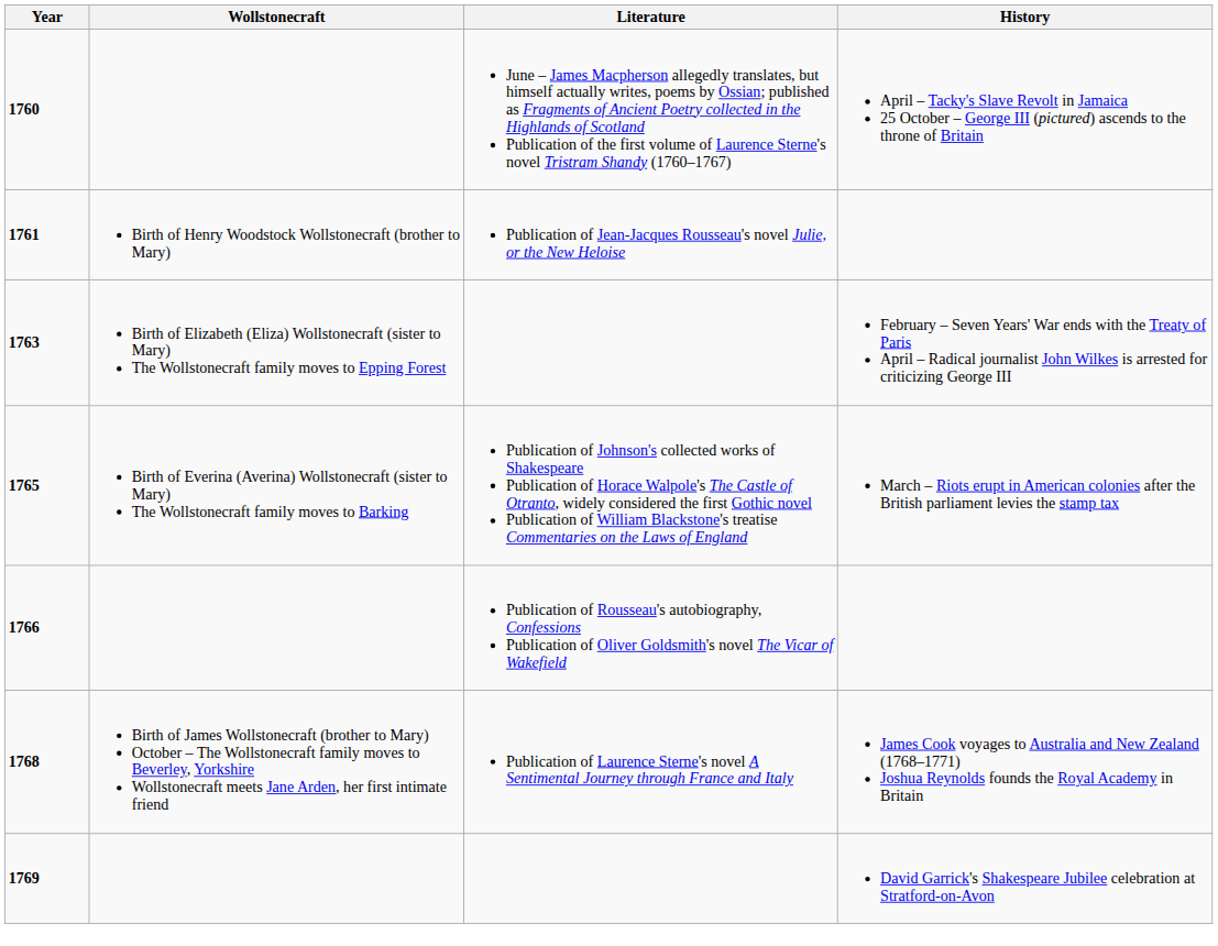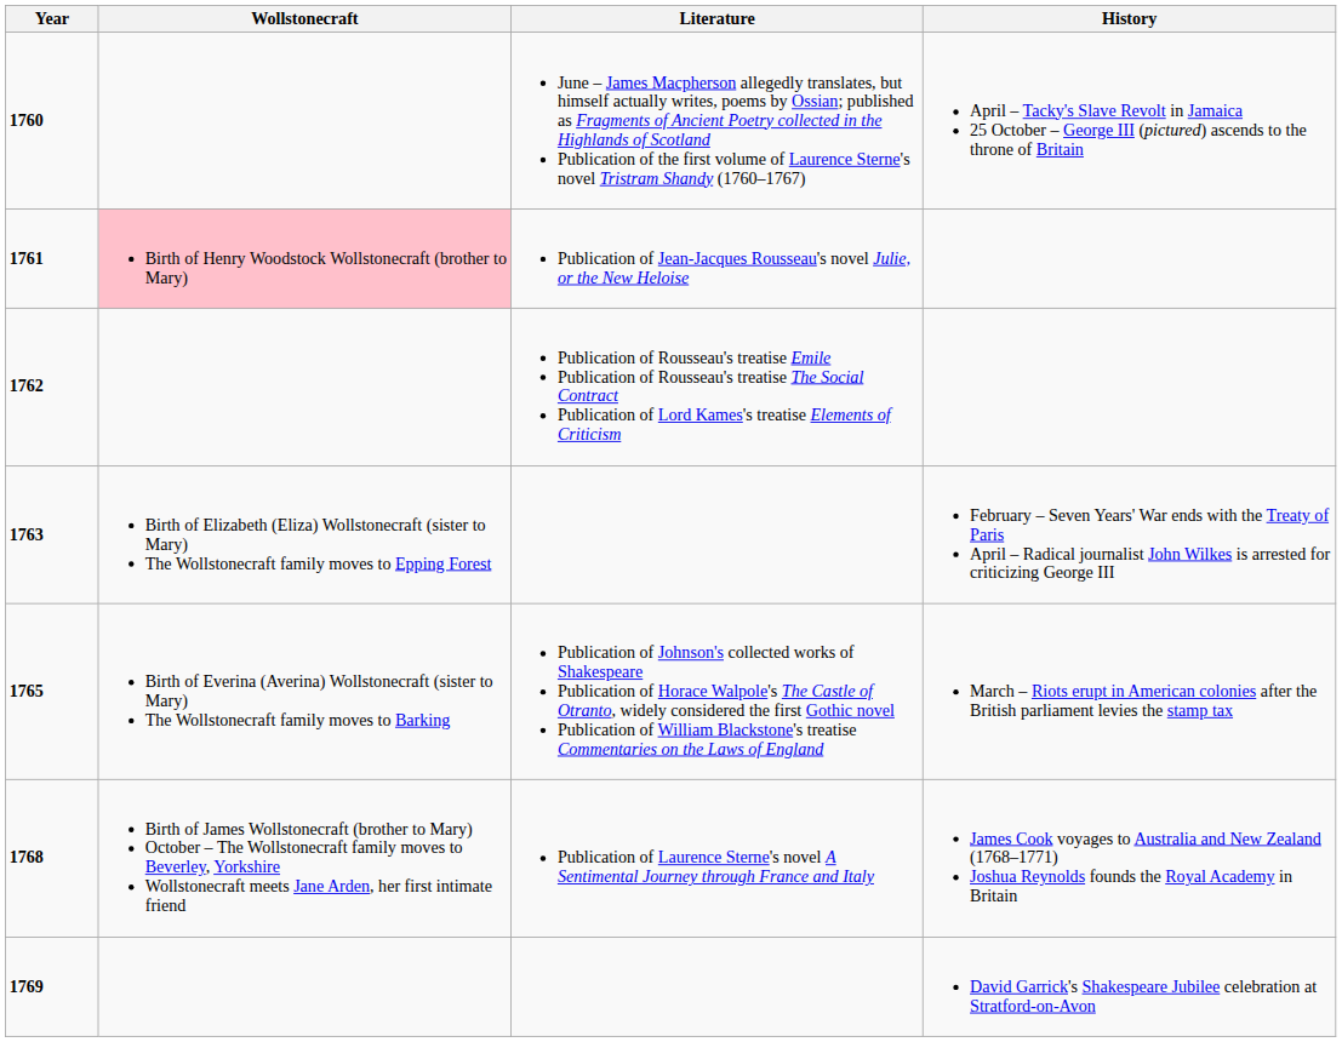1761 | Wollstonecraft: no background -> pink background
+ row: 1762 | Publication of Rousseau's treatise Emile Publication of Rousseau's treatise The Social Contract Publication of Lord Kames's treatise Elements of Criticism
- row: 1766 | Publication of Rousseau's autobiography, Confessions Publication of Oliver Goldsmith's novel The Vicar of Wakefield
